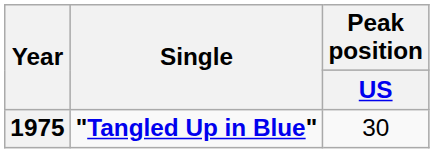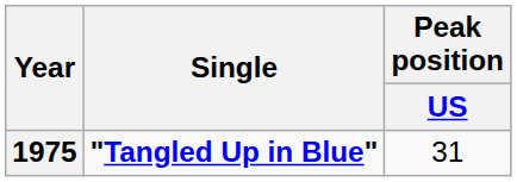1975 | Peak position / US: 30 -> 31
